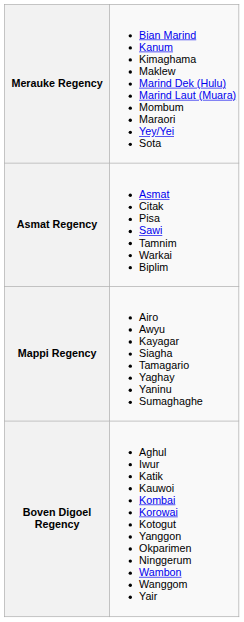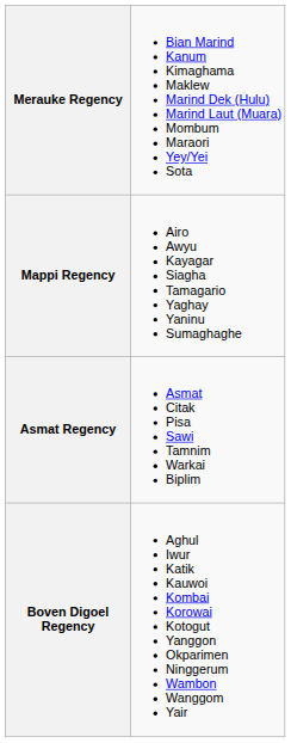rows swapped: Asmat Regency <-> Mappi Regency
